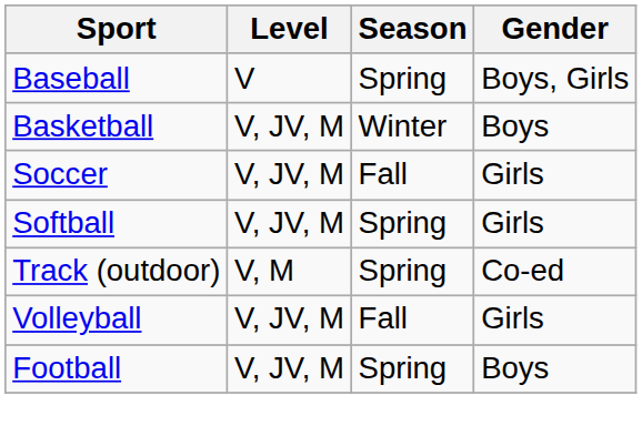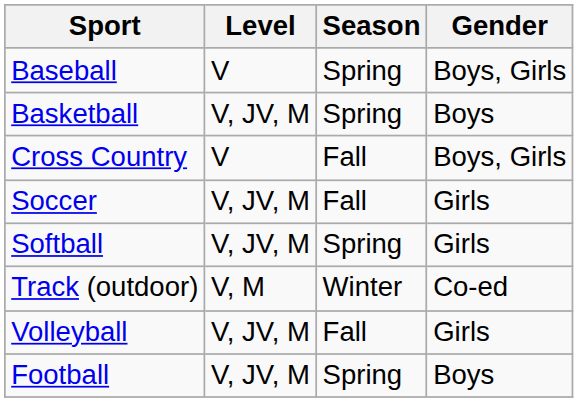Basketball | Season: Winter -> Spring
+ row: Cross Country | V | Fall | Boys, Girls
Track (outdoor) | Season: Spring -> Winter
